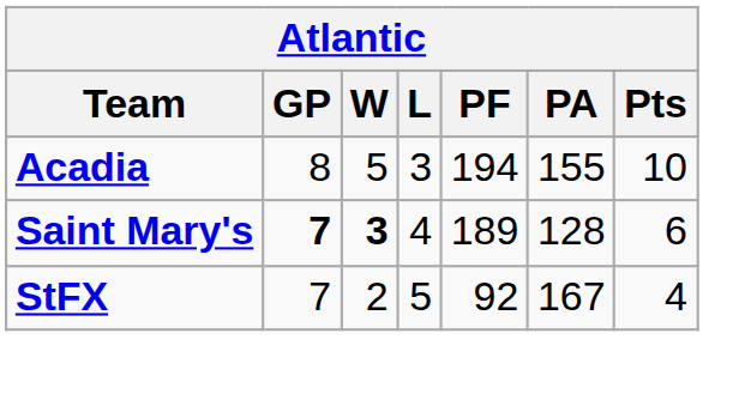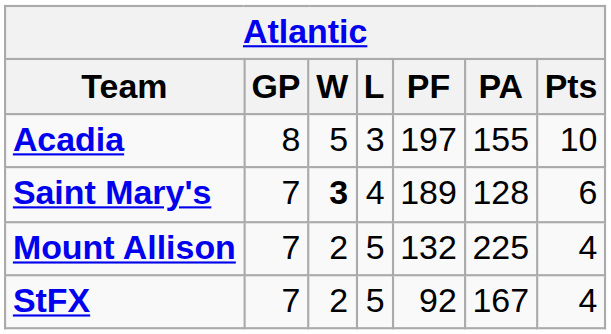Acadia | PF: 194 -> 197
Saint Mary's | GP: bold -> normal
+ row: Mount Allison | 7 | 2 | 5 | 132 | 225 | 4
